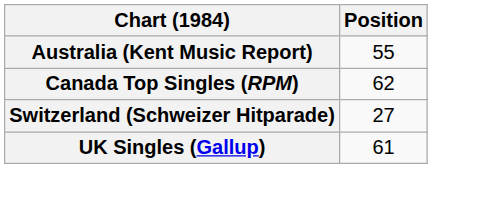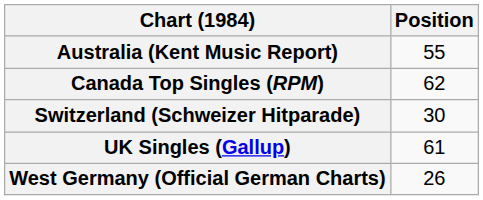Switzerland (Schweizer Hitparade) | Position: 27 -> 30
+ row: West Germany (Official German Charts) | 26
